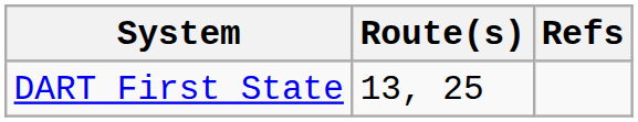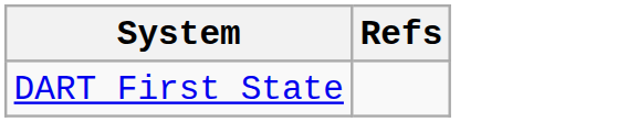- column: Route(s) | 13, 25
